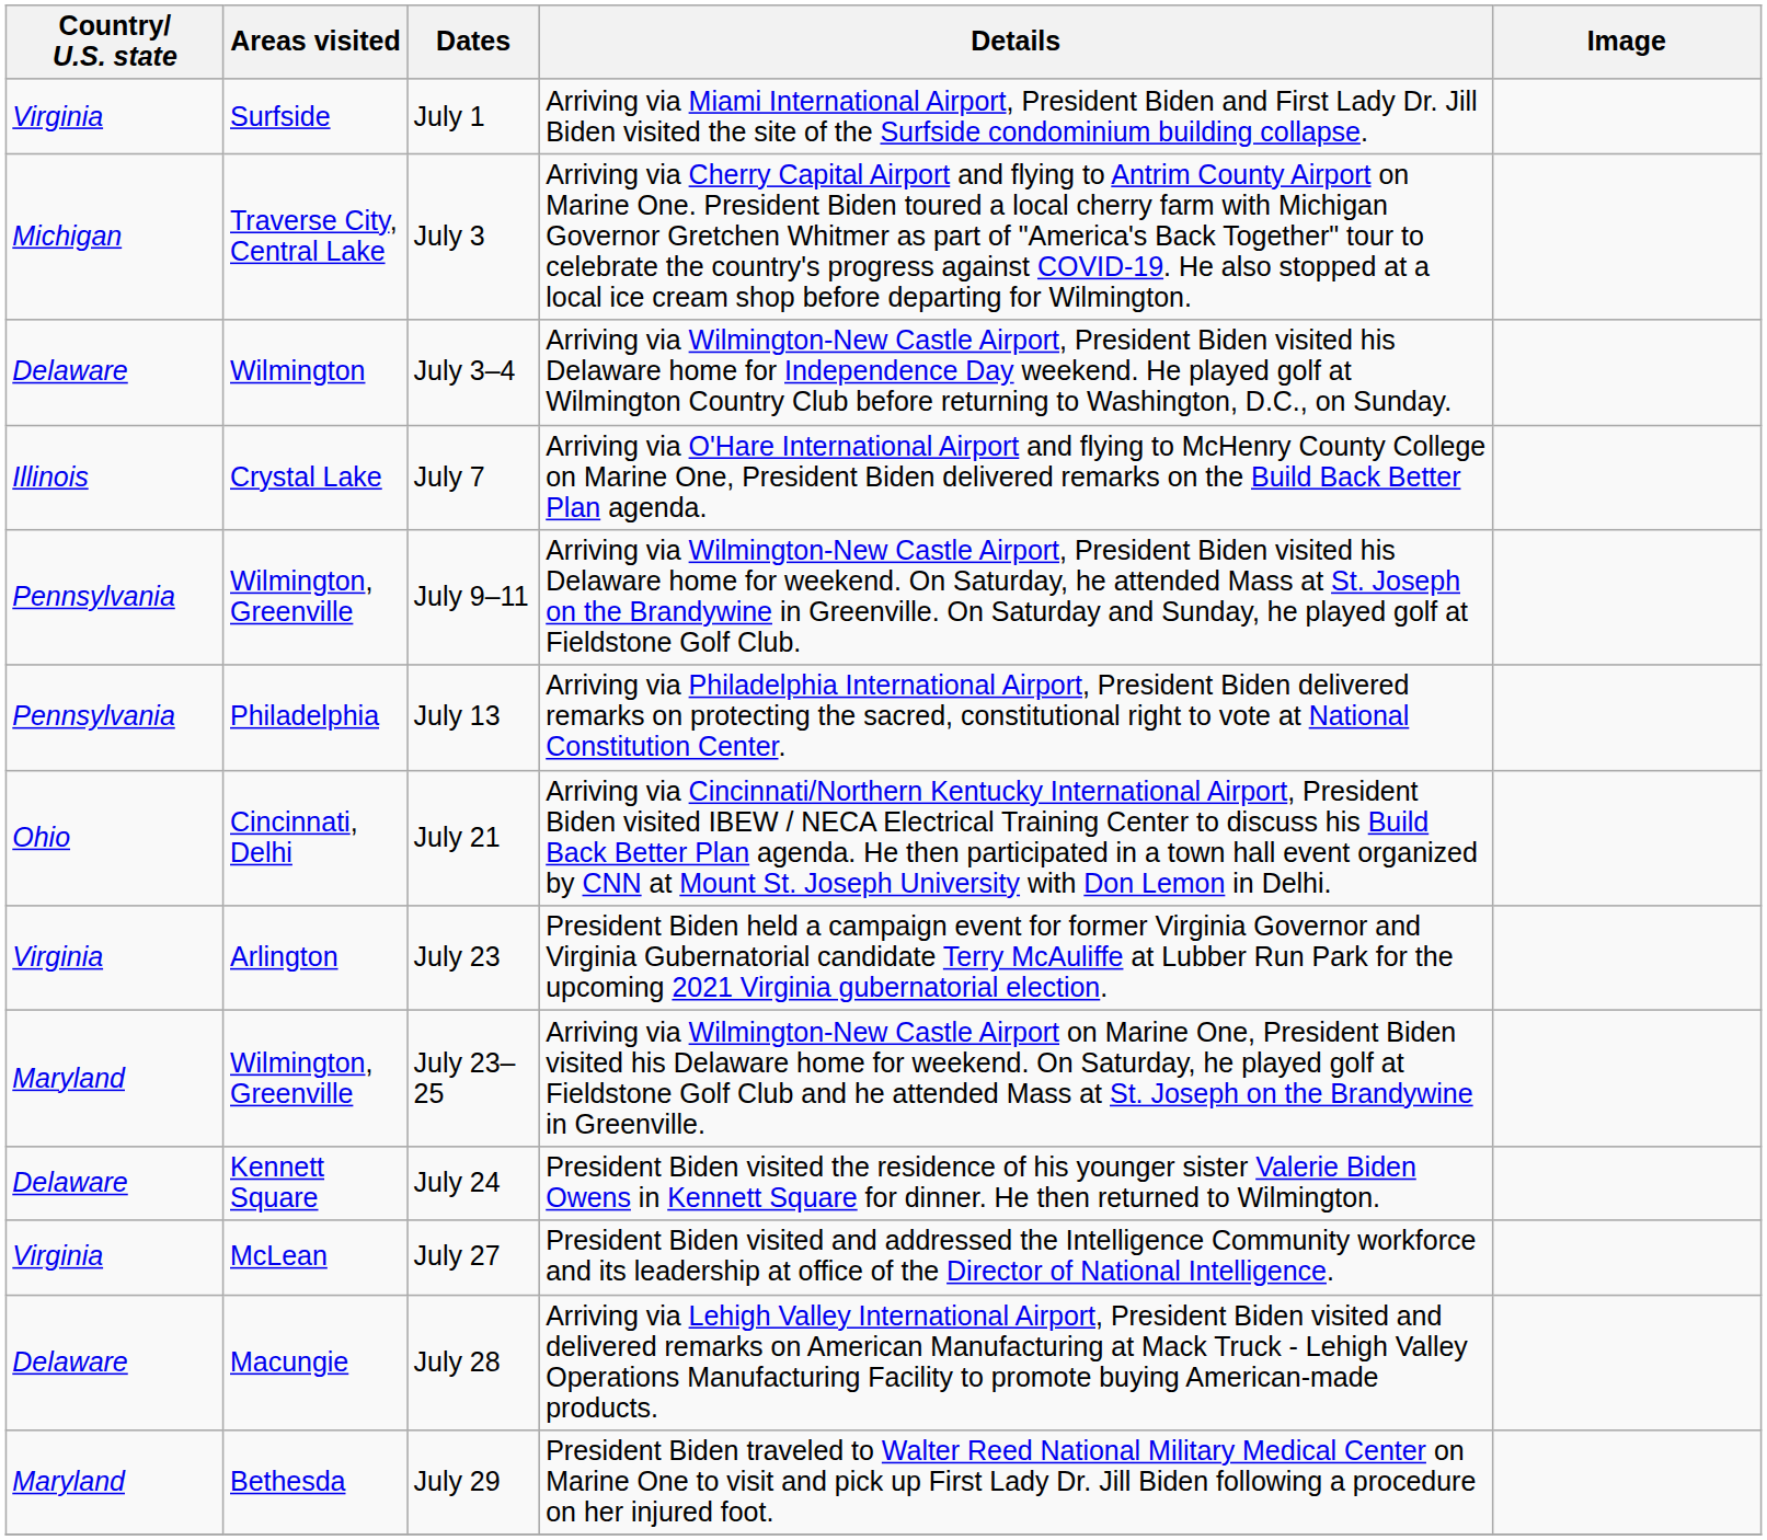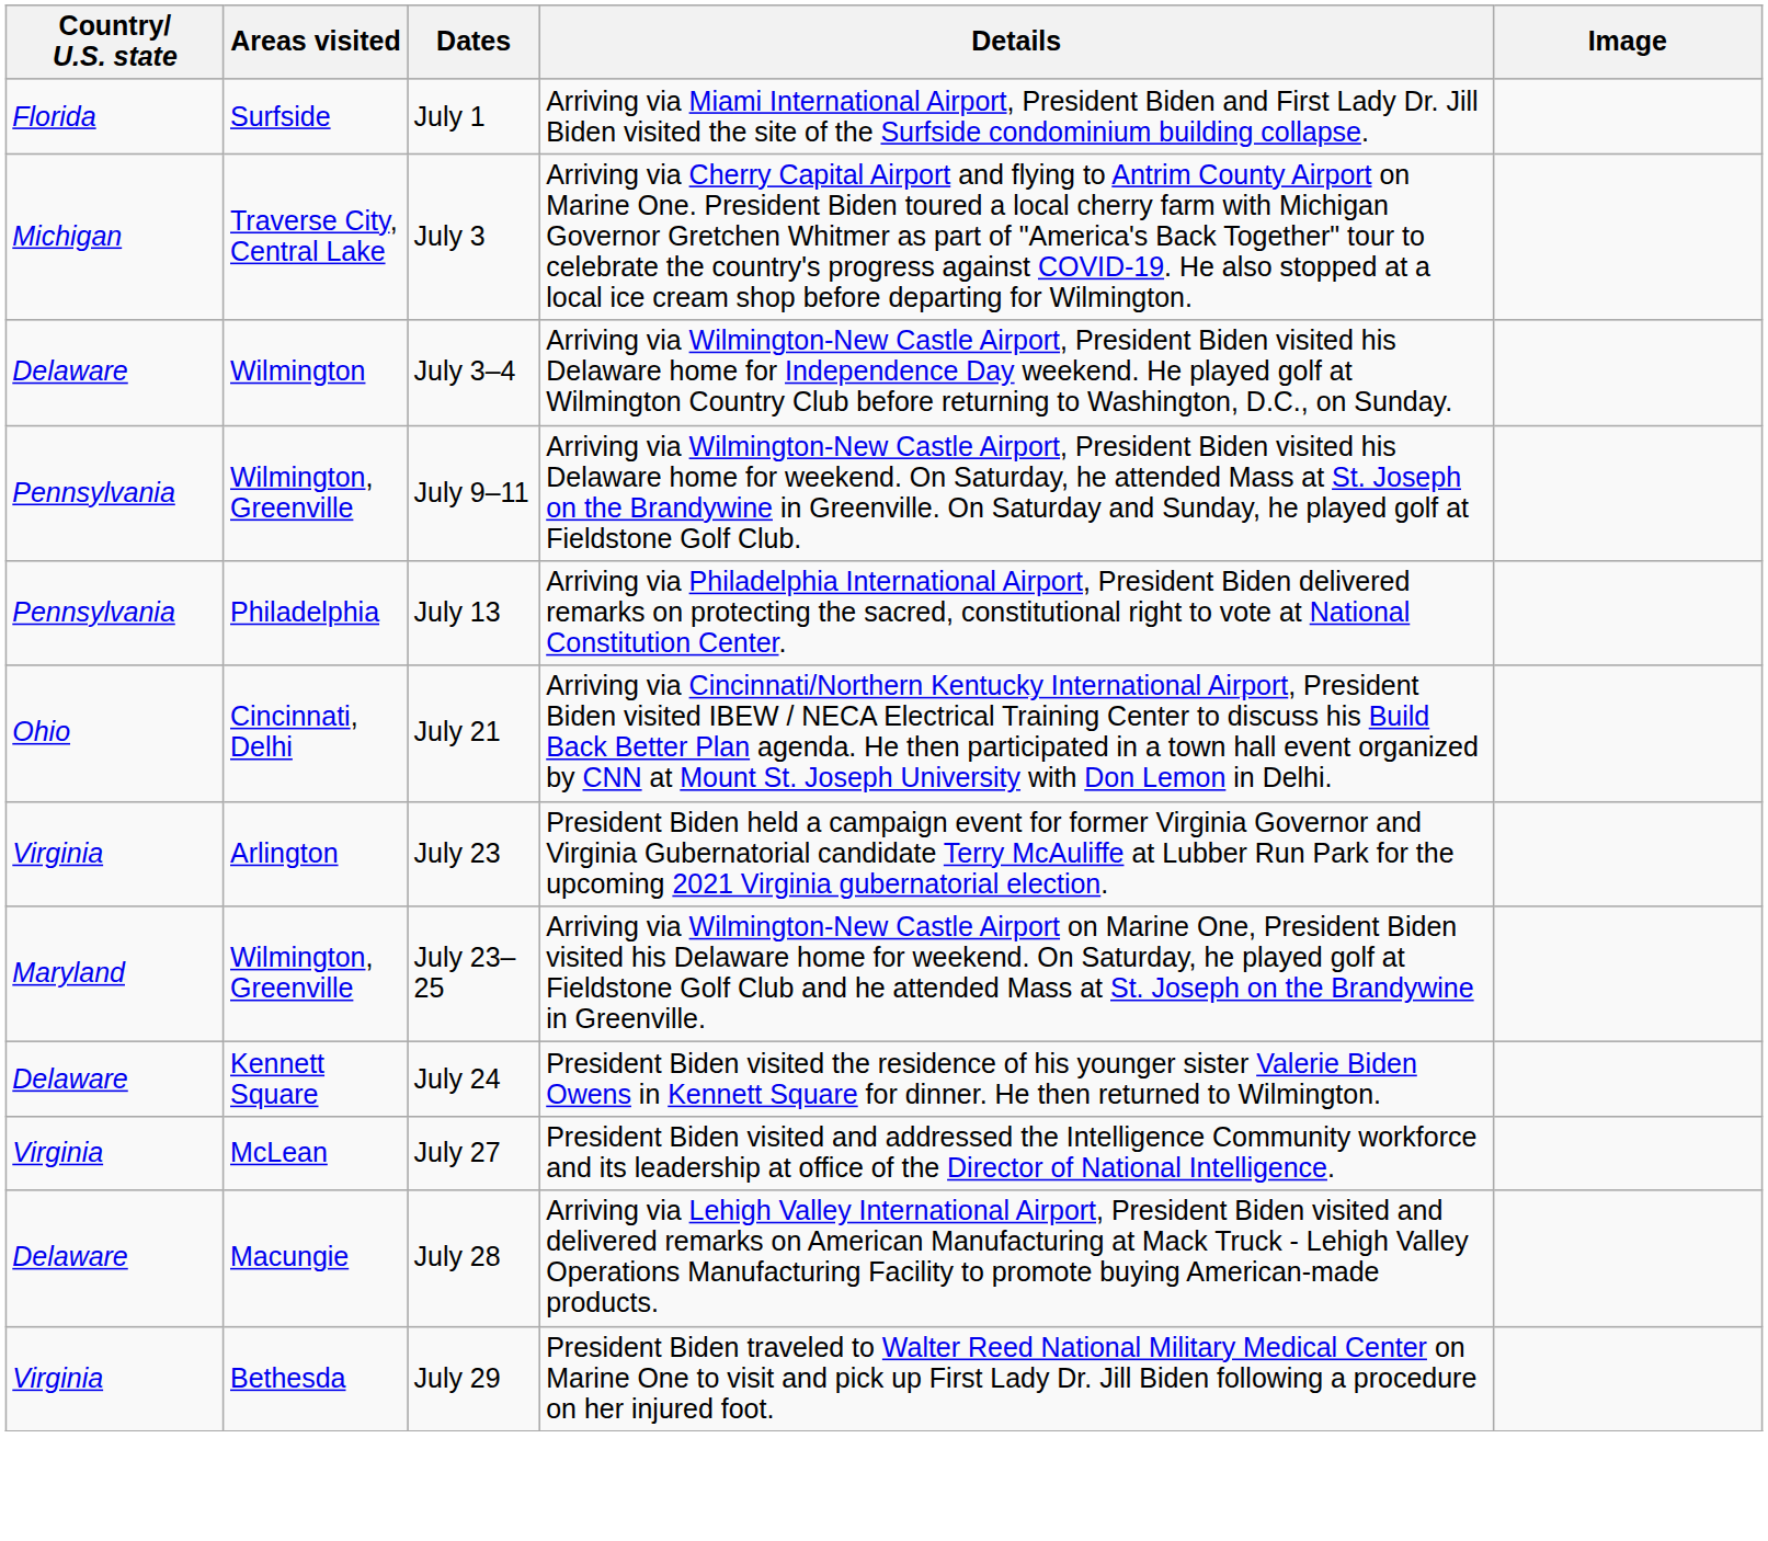July 1 | Country/ U.S. state: Virginia -> Florida
- row: Illinois | Crystal Lake | July 7 | Arriving via O'Hare International Airport and flying to McHenry County College on Marine One, President Biden delivered remarks on the Build Back Better Plan agenda.
July 29 | Country/ U.S. state: Maryland -> Virginia
